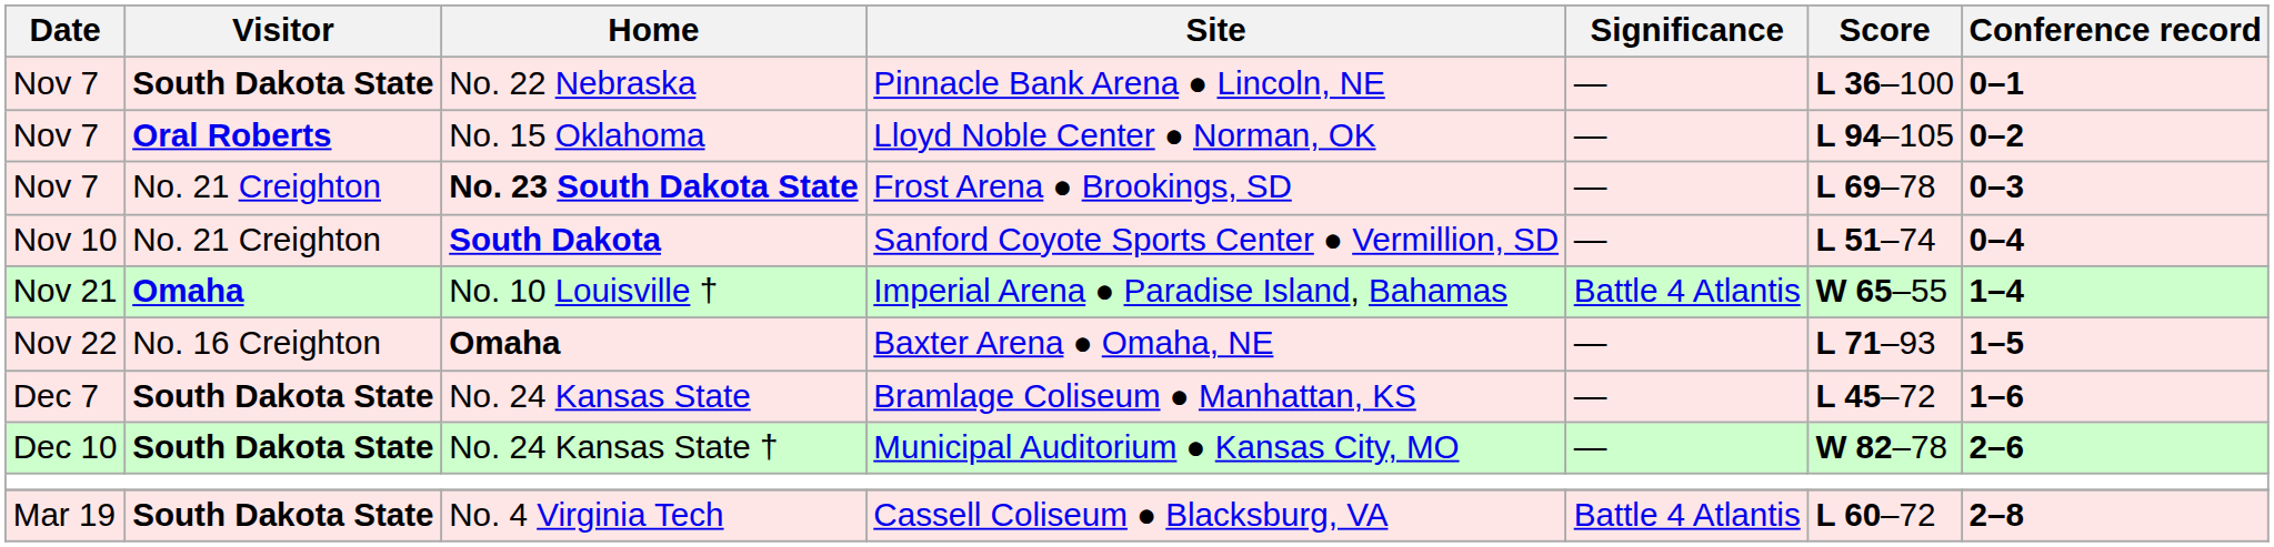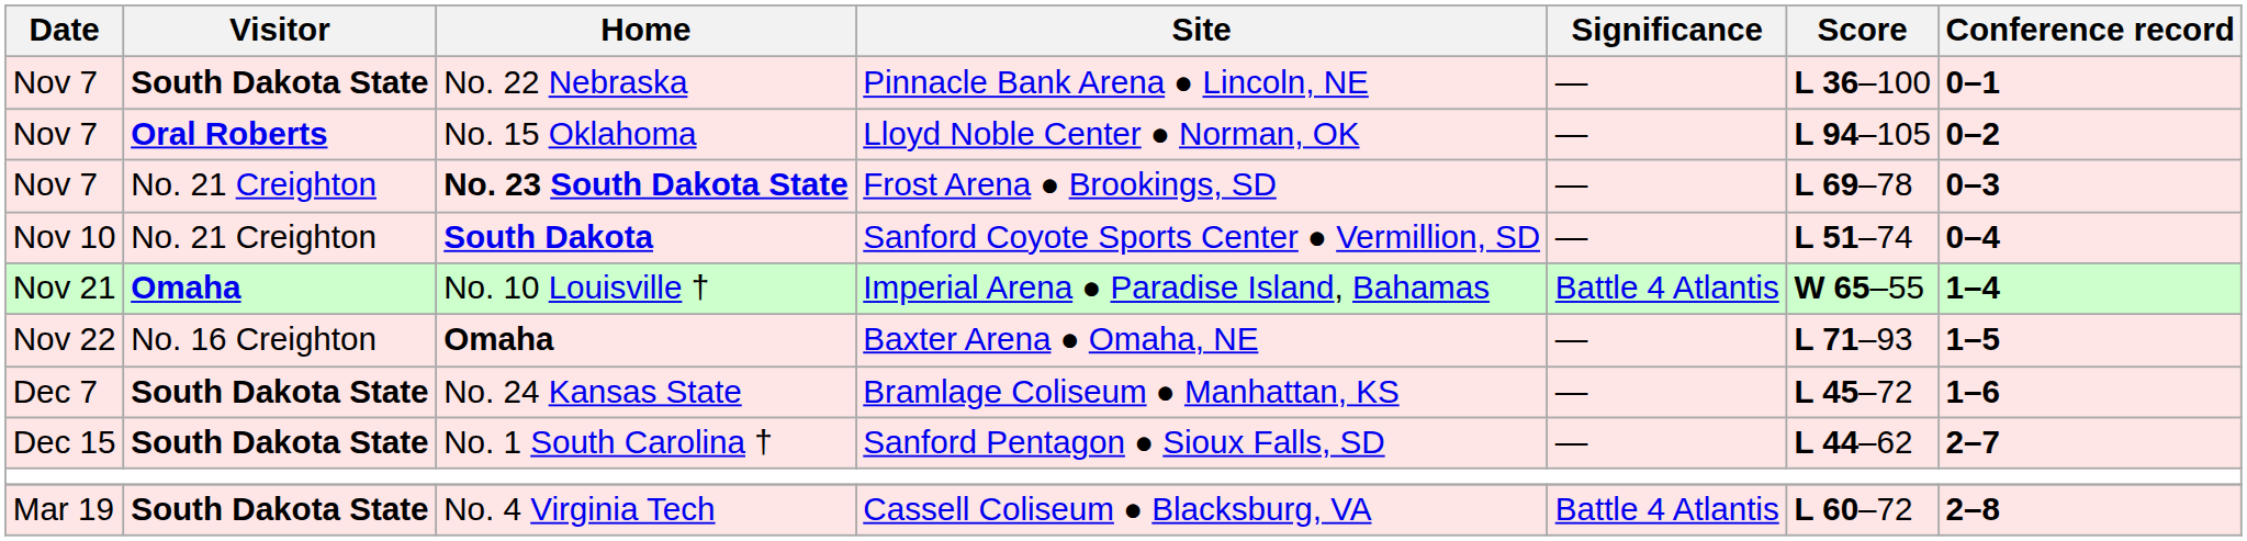- row: Dec 10 | South Dakota State | No. 24 Kansas State † | Municipal Auditorium ● Kansas City, MO | ― | W 82–78 | 2–6
+ row: Dec 15 | South Dakota State | No. 1 South Carolina † | Sanford Pentagon ● Sioux Falls, SD | ― | L 44–62 | 2–7
